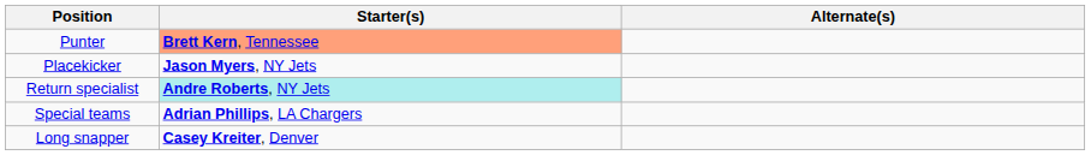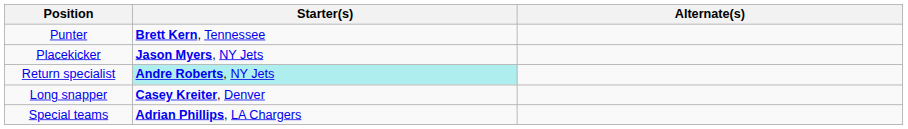Punter | Starter(s): lightsalmon background -> no background
rows swapped: Special teams <-> Long snapper
